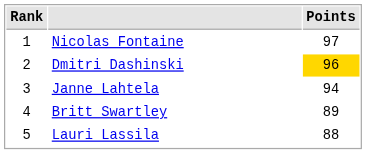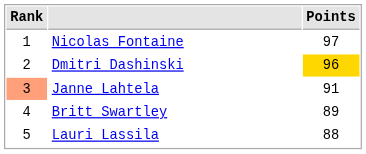Janne Lahtela | Rank: no background -> lightsalmon background
Janne Lahtela | Points: 94 -> 91
